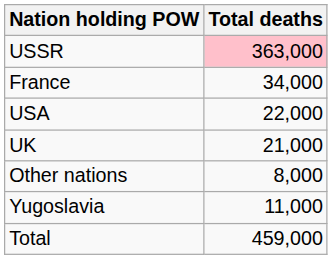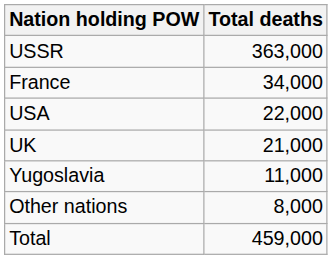USSR | Total deaths: pink background -> no background
rows swapped: Yugoslavia <-> Other nations
